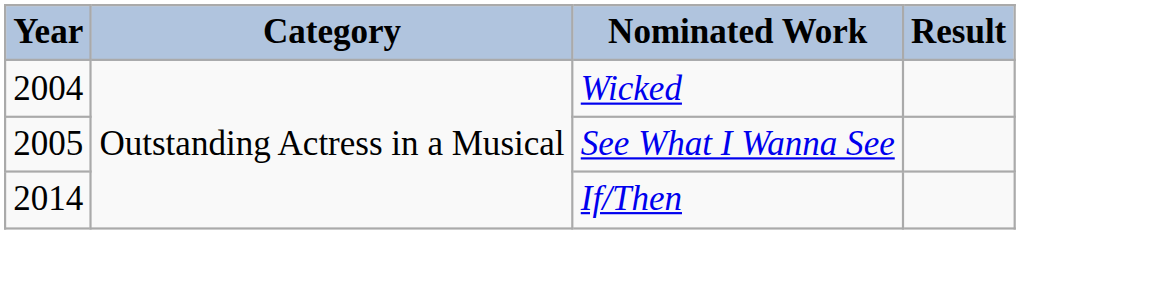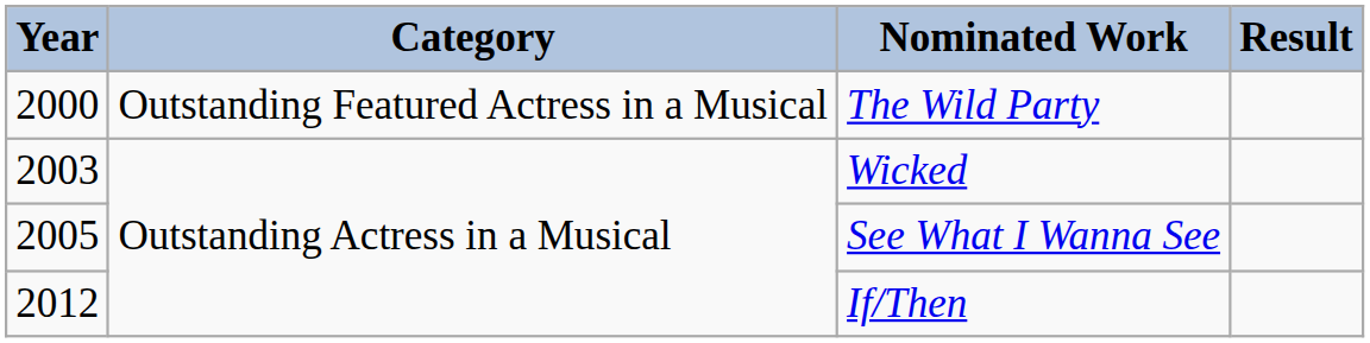+ row: 2000 | Outstanding Featured Actress in a Musical | The Wild Party
Wicked | Year: 2004 -> 2003
If/Then | Year: 2014 -> 2012
